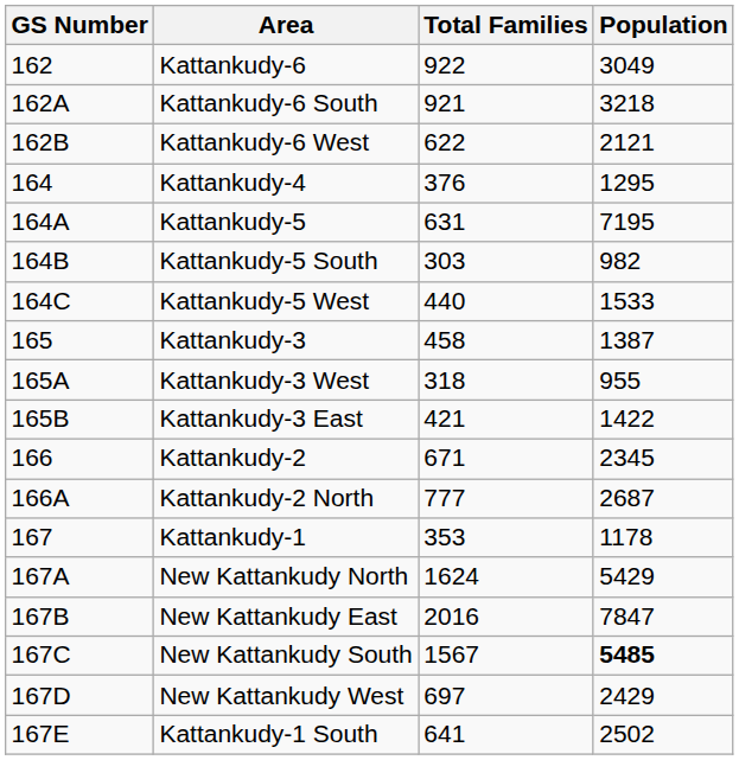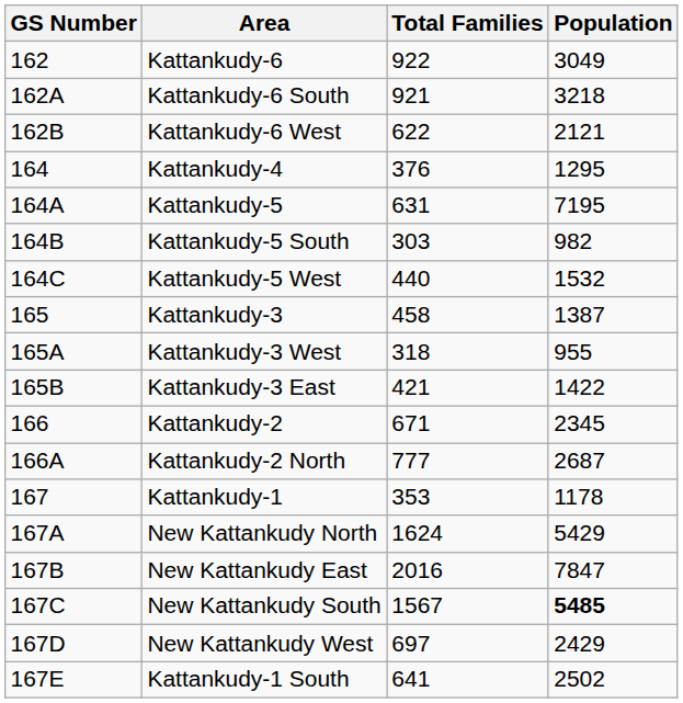Kattankudy-5 West | Population: 1533 -> 1532
